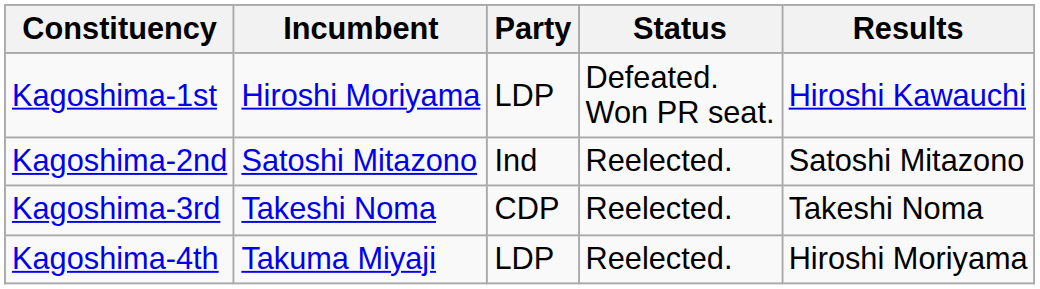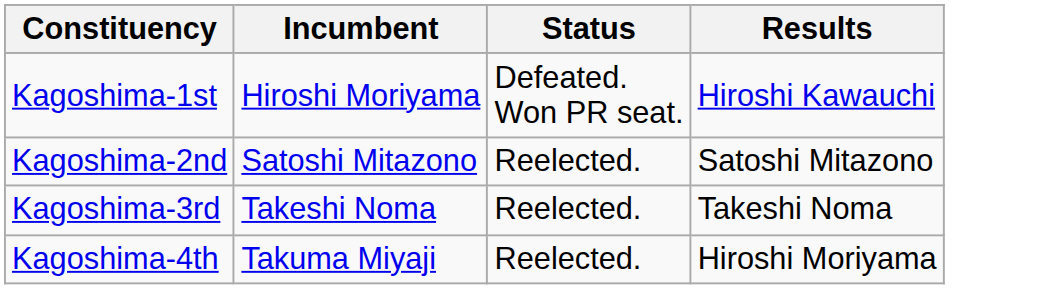- column: Party | LDP | Ind | CDP | LDP
